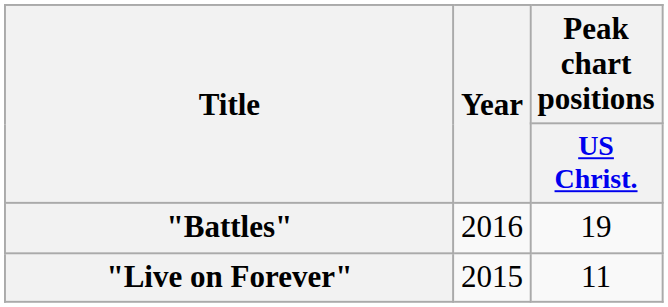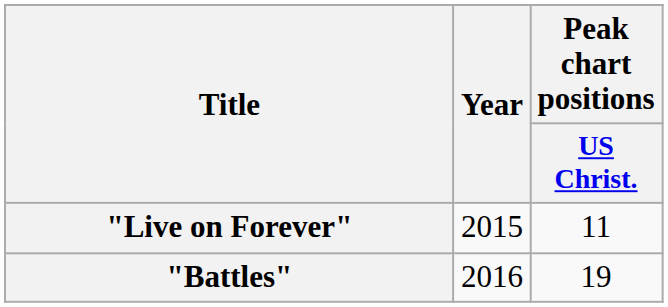rows swapped: "Live on Forever" <-> "Battles"
